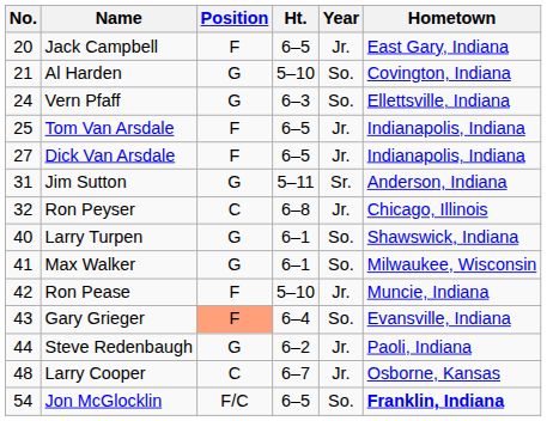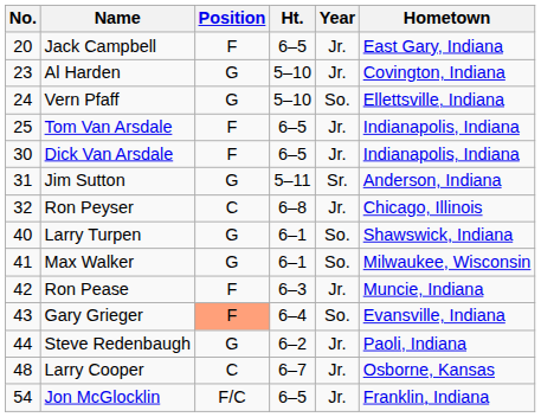Al Harden | No.: 21 -> 23
Al Harden | Year: So. -> Jr.
Vern Pfaff | Ht.: 6–3 -> 5–10
Dick Van Arsdale | No.: 27 -> 30
Ron Pease | Ht.: 5–10 -> 6–3
Jon McGlocklin | Year: So. -> Jr.
Jon McGlocklin | Hometown: bold -> normal
